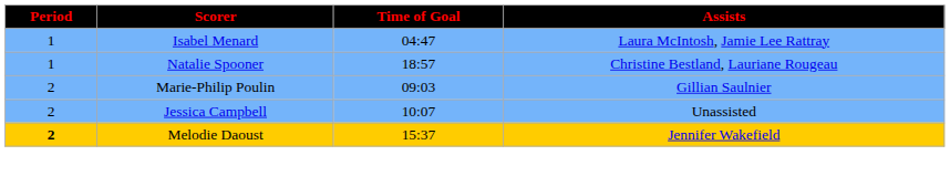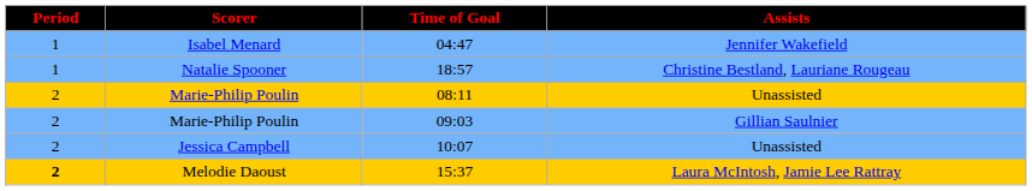04:47 | Assists: Laura McIntosh, Jamie Lee Rattray -> Jennifer Wakefield
+ row: 2 | Marie-Philip Poulin | 08:11 | Unassisted
15:37 | Assists: Jennifer Wakefield -> Laura McIntosh, Jamie Lee Rattray
